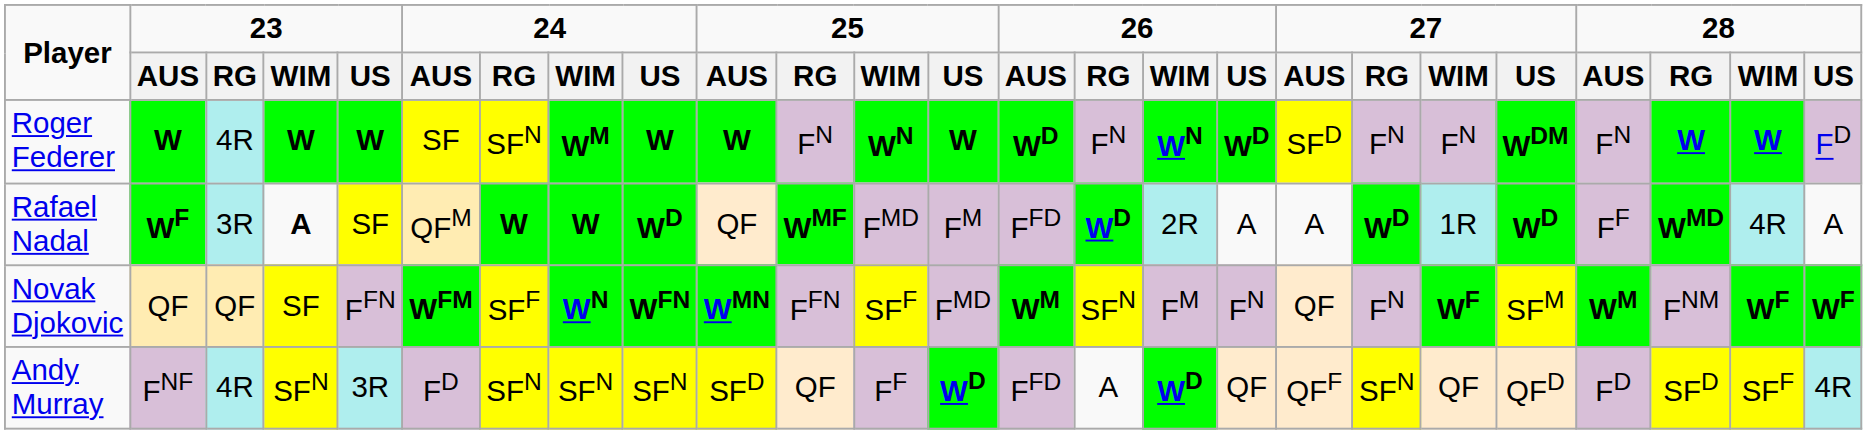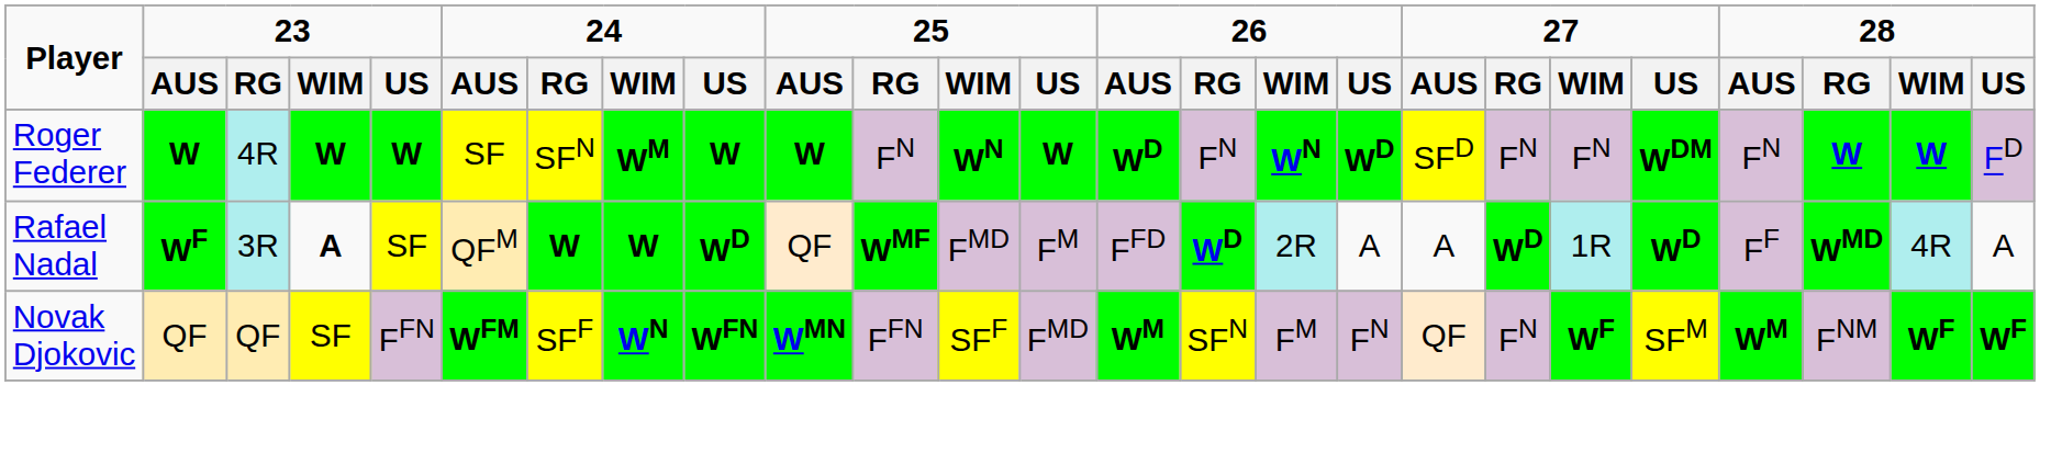- row: Andy Murray | FNF | 4R | SFN | 3R | FD | SFN | SFN | SFN | SFD | QF | FF | WD | FFD | A | WD | QF | QFF | SFN | QF | QFD | FD | SFD | SFF | 4R
